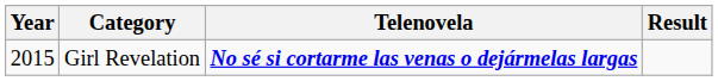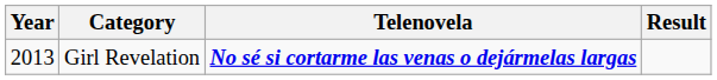Girl Revelation | Year: 2015 -> 2013
